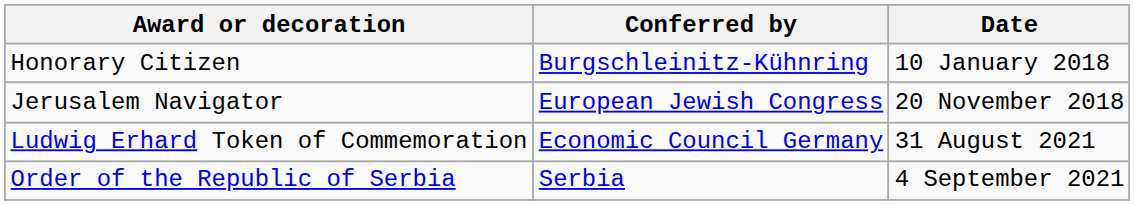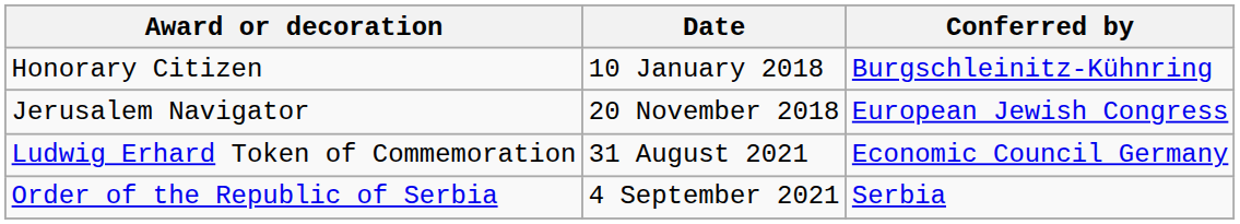columns swapped: Conferred by <-> Date
